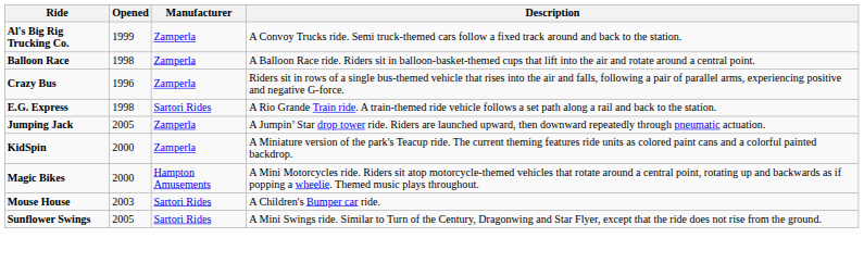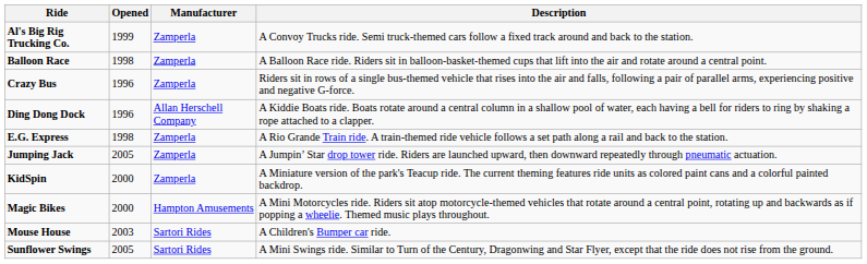+ row: Ding Dong Dock | 1996 | Allan Herschell Company | A Kiddie Boats ride. Boats rotate around a central column in a shallow pool of water, each having a bell for riders to ring by shaking a rope attached to a clapper.
E.G. Express | Manufacturer: Sartori Rides -> Zamperla
